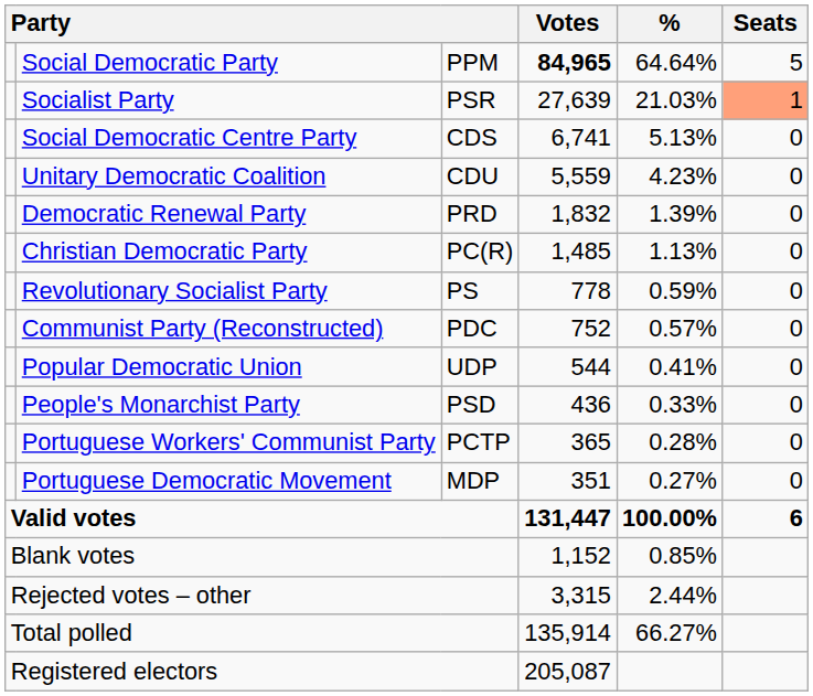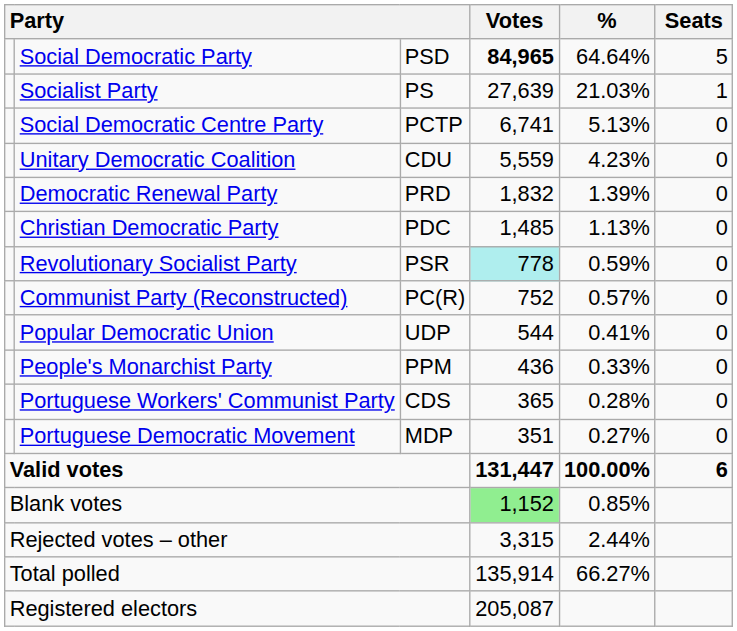Social Democratic Party | column 3: PPM -> PSD
Socialist Party | column 3: PSR -> PS
Socialist Party | Seats: lightsalmon background -> no background
Social Democratic Centre Party | column 3: CDS -> PCTP
Christian Democratic Party | column 3: PC(R) -> PDC
Revolutionary Socialist Party | column 3: PS -> PSR
Revolutionary Socialist Party | Votes: no background -> paleturquoise background
Communist Party (Reconstructed) | column 3: PDC -> PC(R)
People's Monarchist Party | column 3: PSD -> PPM
Portuguese Workers' Communist Party | column 3: PCTP -> CDS
Blank votes | Votes: no background -> lightgreen background
